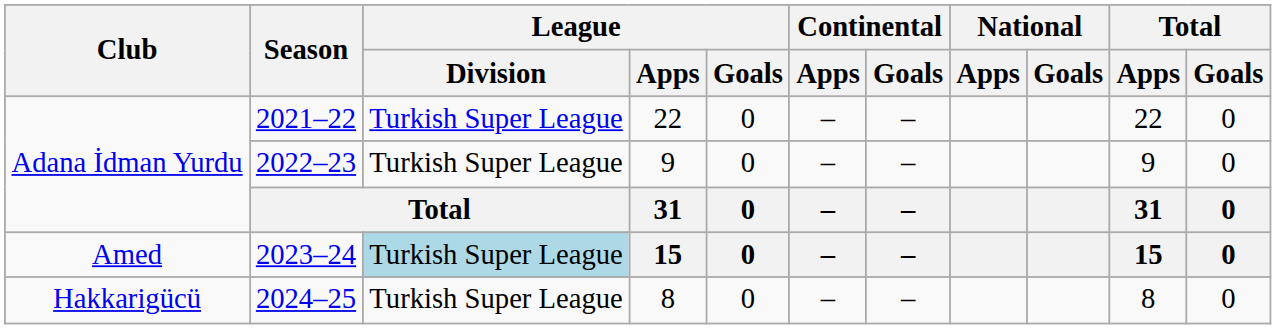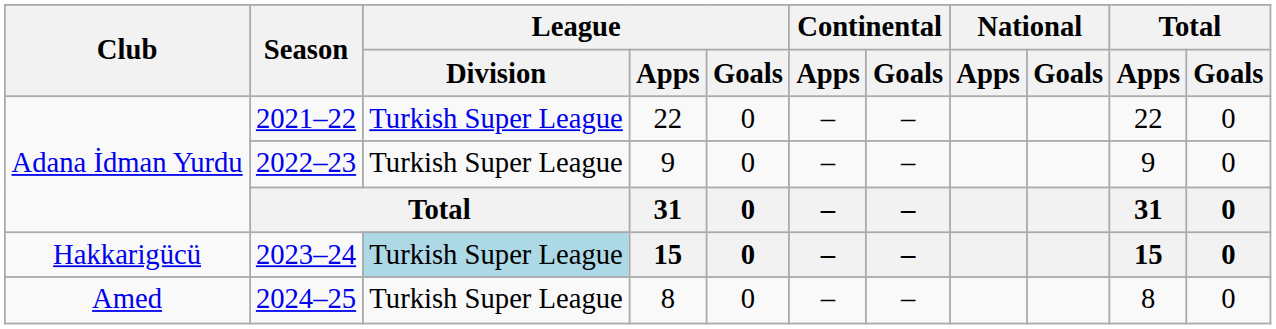2023–24 | Club: Amed -> Hakkarigücü
2024–25 | Club: Hakkarigücü -> Amed
